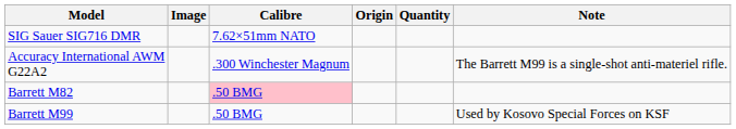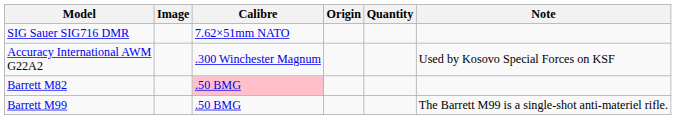Accuracy International AWM G22A2 | Note: The Barrett M99 is a single-shot anti-materiel rifle. -> Used by Kosovo Special Forces on KSF
Barrett M99 | Note: Used by Kosovo Special Forces on KSF -> The Barrett M99 is a single-shot anti-materiel rifle.
